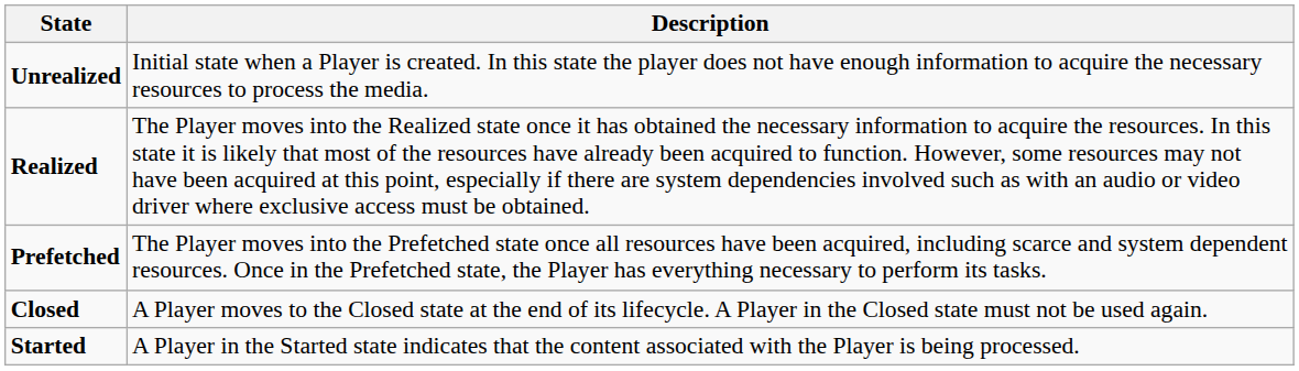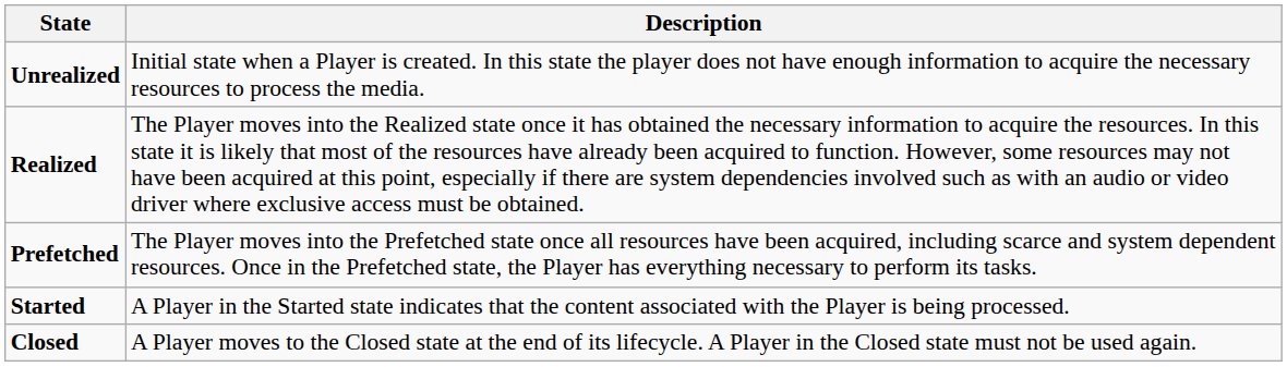rows swapped: Started <-> Closed
